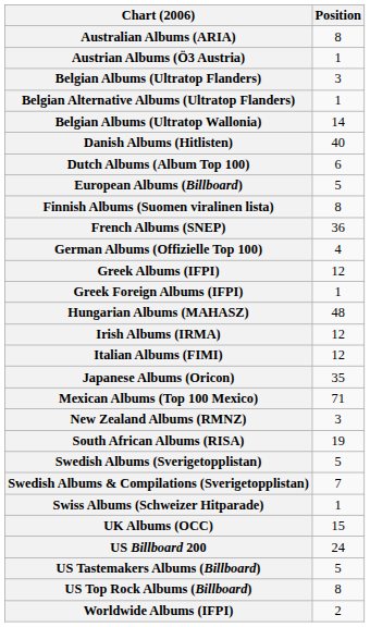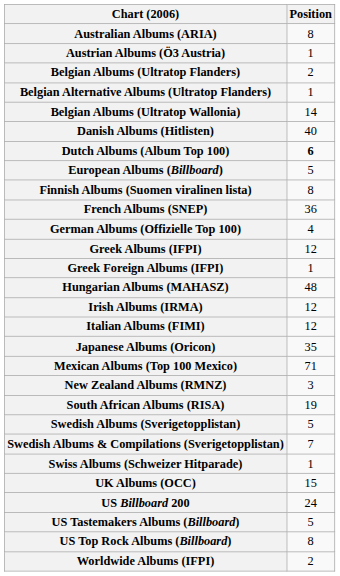Belgian Albums (Ultratop Flanders) | Position: 3 -> 2
Dutch Albums (Album Top 100) | Position: normal -> bold
